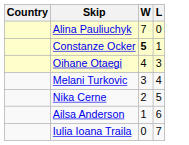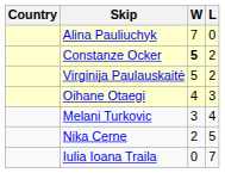Constanze Ocker | L: 1 -> 2
+ row: Virginija Paulauskaitė | 5 | 2
- row: Ailsa Anderson | 1 | 6
